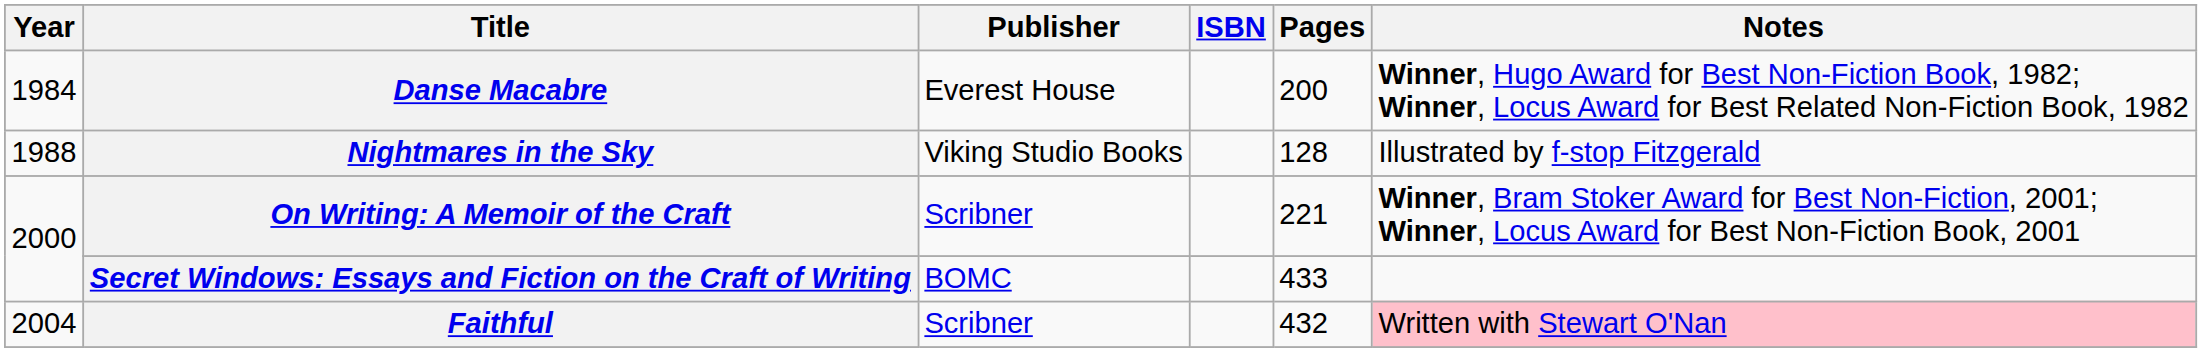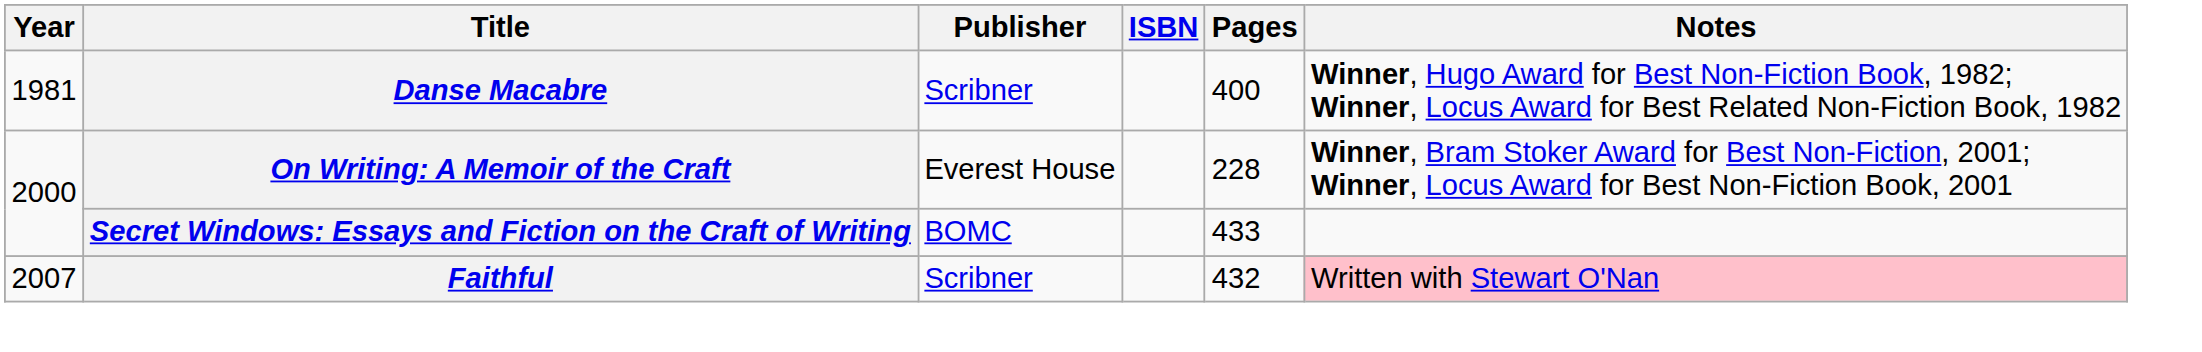Danse Macabre | Year: 1984 -> 1981
Danse Macabre | Publisher: Everest House -> Scribner
Danse Macabre | Pages: 200 -> 400
- row: 1988 | Nightmares in the Sky | Viking Studio Books | 128 | Illustrated by f-stop Fitzgerald
On Writing: A Memoir of the Craft | Publisher: Scribner -> Everest House
On Writing: A Memoir of the Craft | Pages: 221 -> 228
Faithful | Year: 2004 -> 2007
